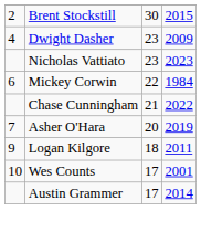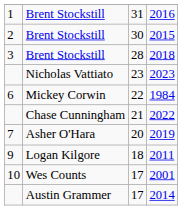+ row: 1 | Brent Stockstill | 31 | 2016
+ row: 3 | Brent Stockstill | 28 | 2018
- row: 4 | Dwight Dasher | 23 | 2009
